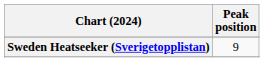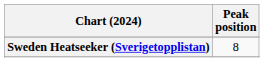Sweden Heatseeker (Sverigetopplistan) | Peak position: 9 -> 8
